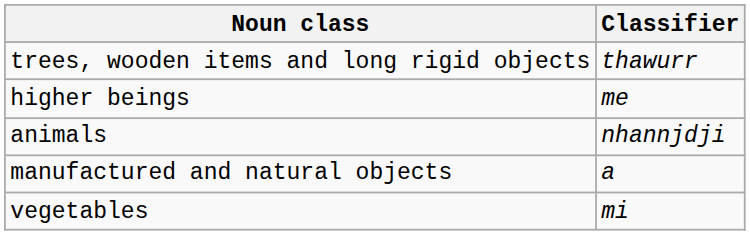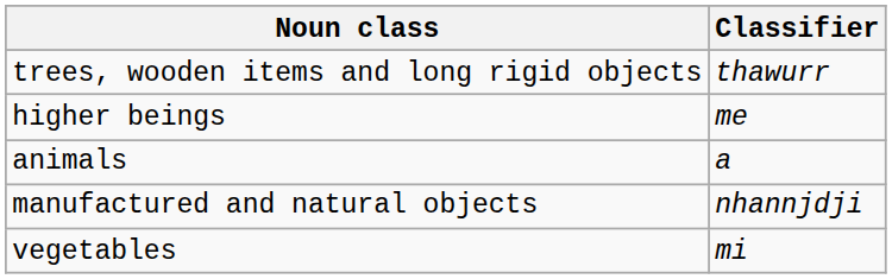animals | Classifier: nhannjdji -> a
manufactured and natural objects | Classifier: a -> nhannjdji
